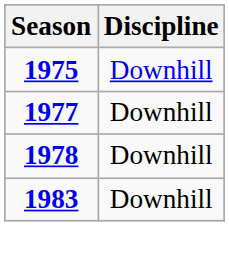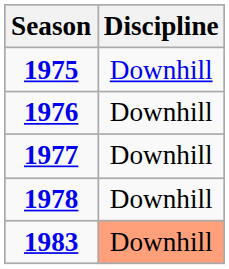+ row: 1976 | Downhill
1983 | Discipline: no background -> lightsalmon background
